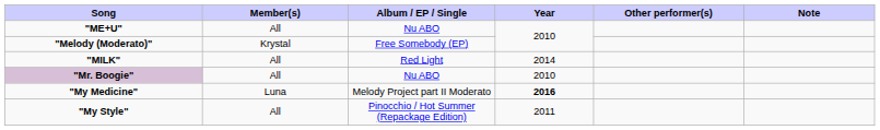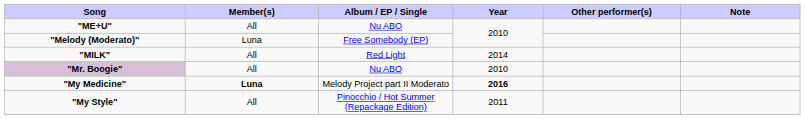"Melody (Moderato)" | Member(s): Krystal -> Luna
"My Medicine" | Member(s): normal -> bold
